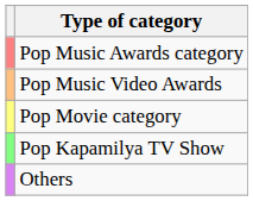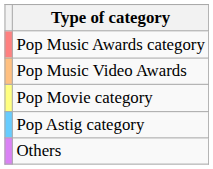- row: Pop Kapamilya TV Show
+ row: Pop Astig category
